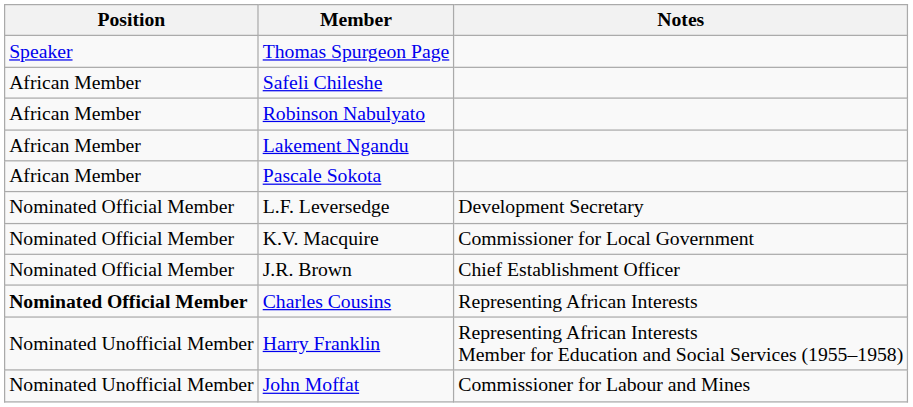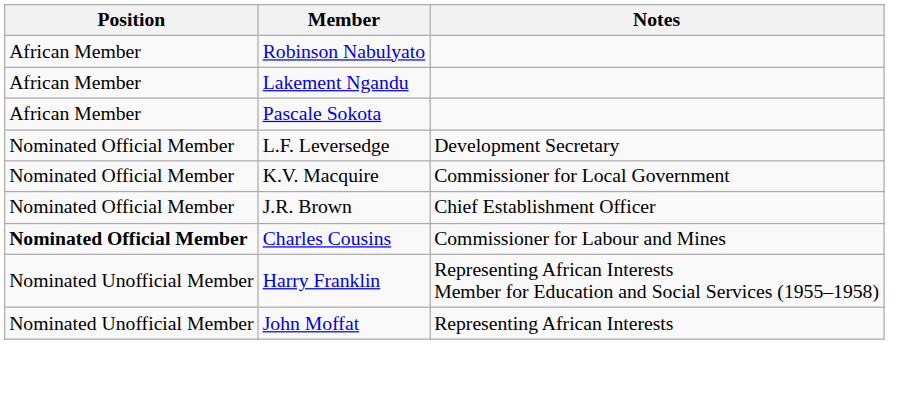- row: Speaker | Thomas Spurgeon Page
- row: African Member | Safeli Chileshe
Charles Cousins | Notes: Representing African Interests -> Commissioner for Labour and Mines
John Moffat | Notes: Commissioner for Labour and Mines -> Representing African Interests
